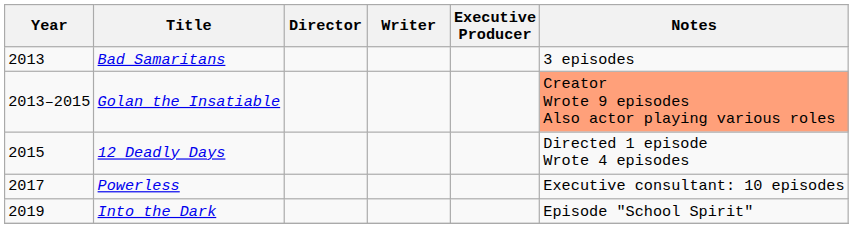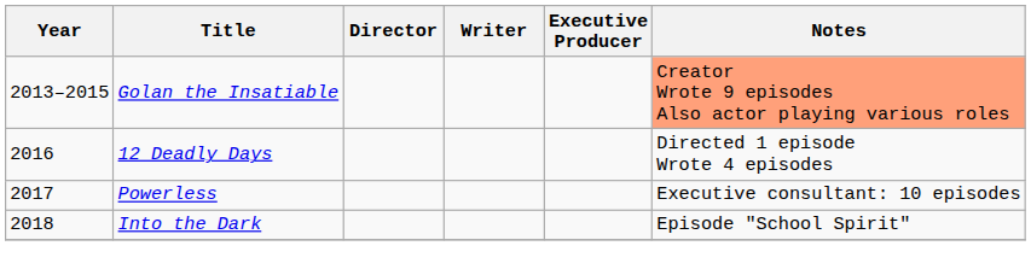- row: 2013 | Bad Samaritans | 3 episodes
12 Deadly Days | Year: 2015 -> 2016
Into the Dark | Year: 2019 -> 2018
